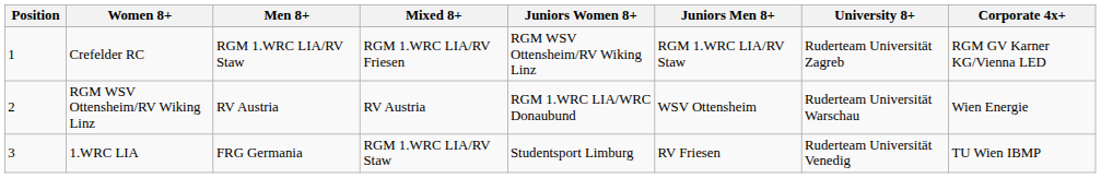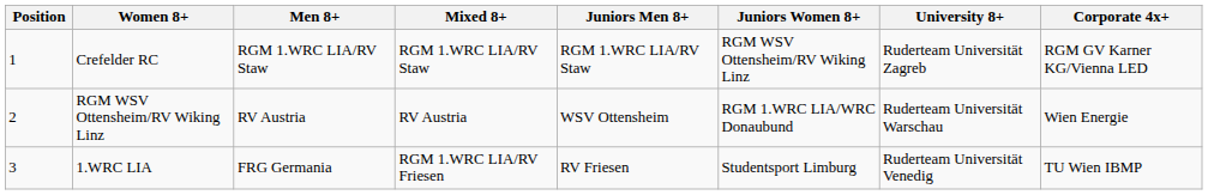columns swapped: Juniors Women 8+ <-> Juniors Men 8+
Crefelder RC | Mixed 8+: RGM 1.WRC LIA/RV Friesen -> RGM 1.WRC LIA/RV Staw
1.WRC LIA | Mixed 8+: RGM 1.WRC LIA/RV Staw -> RGM 1.WRC LIA/RV Friesen
